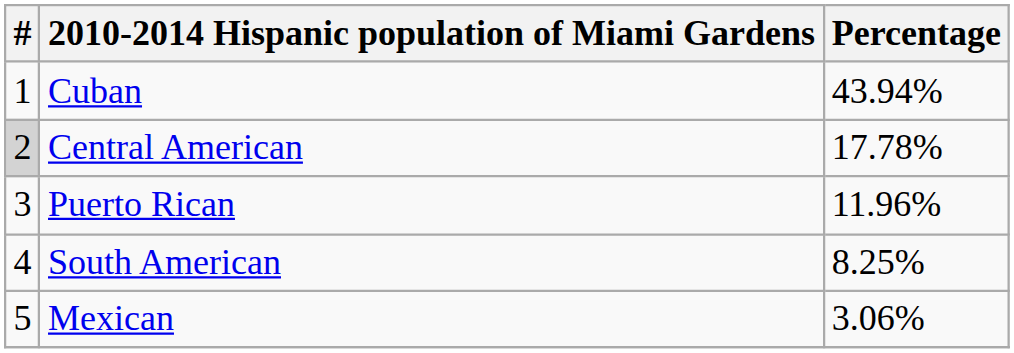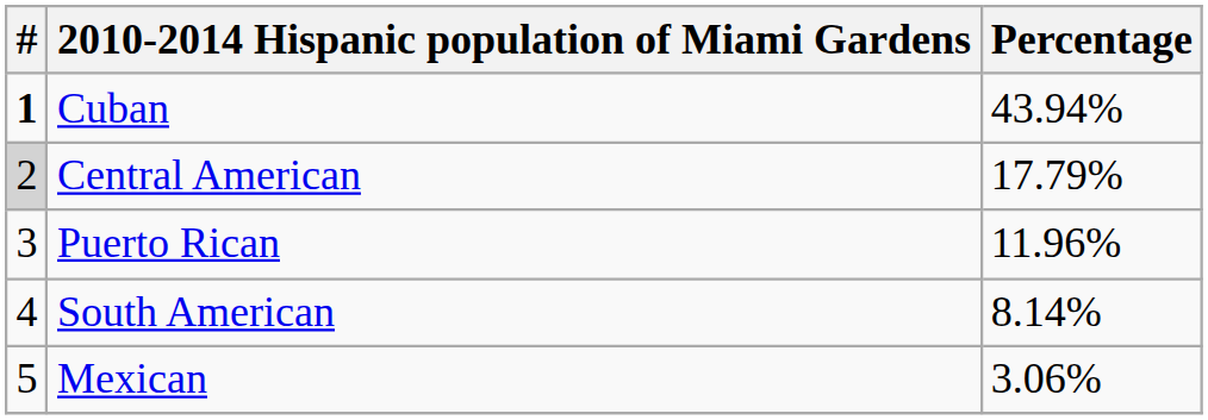Cuban | #: normal -> bold
Central American | Percentage: 17.78% -> 17.79%
South American | Percentage: 8.25% -> 8.14%
